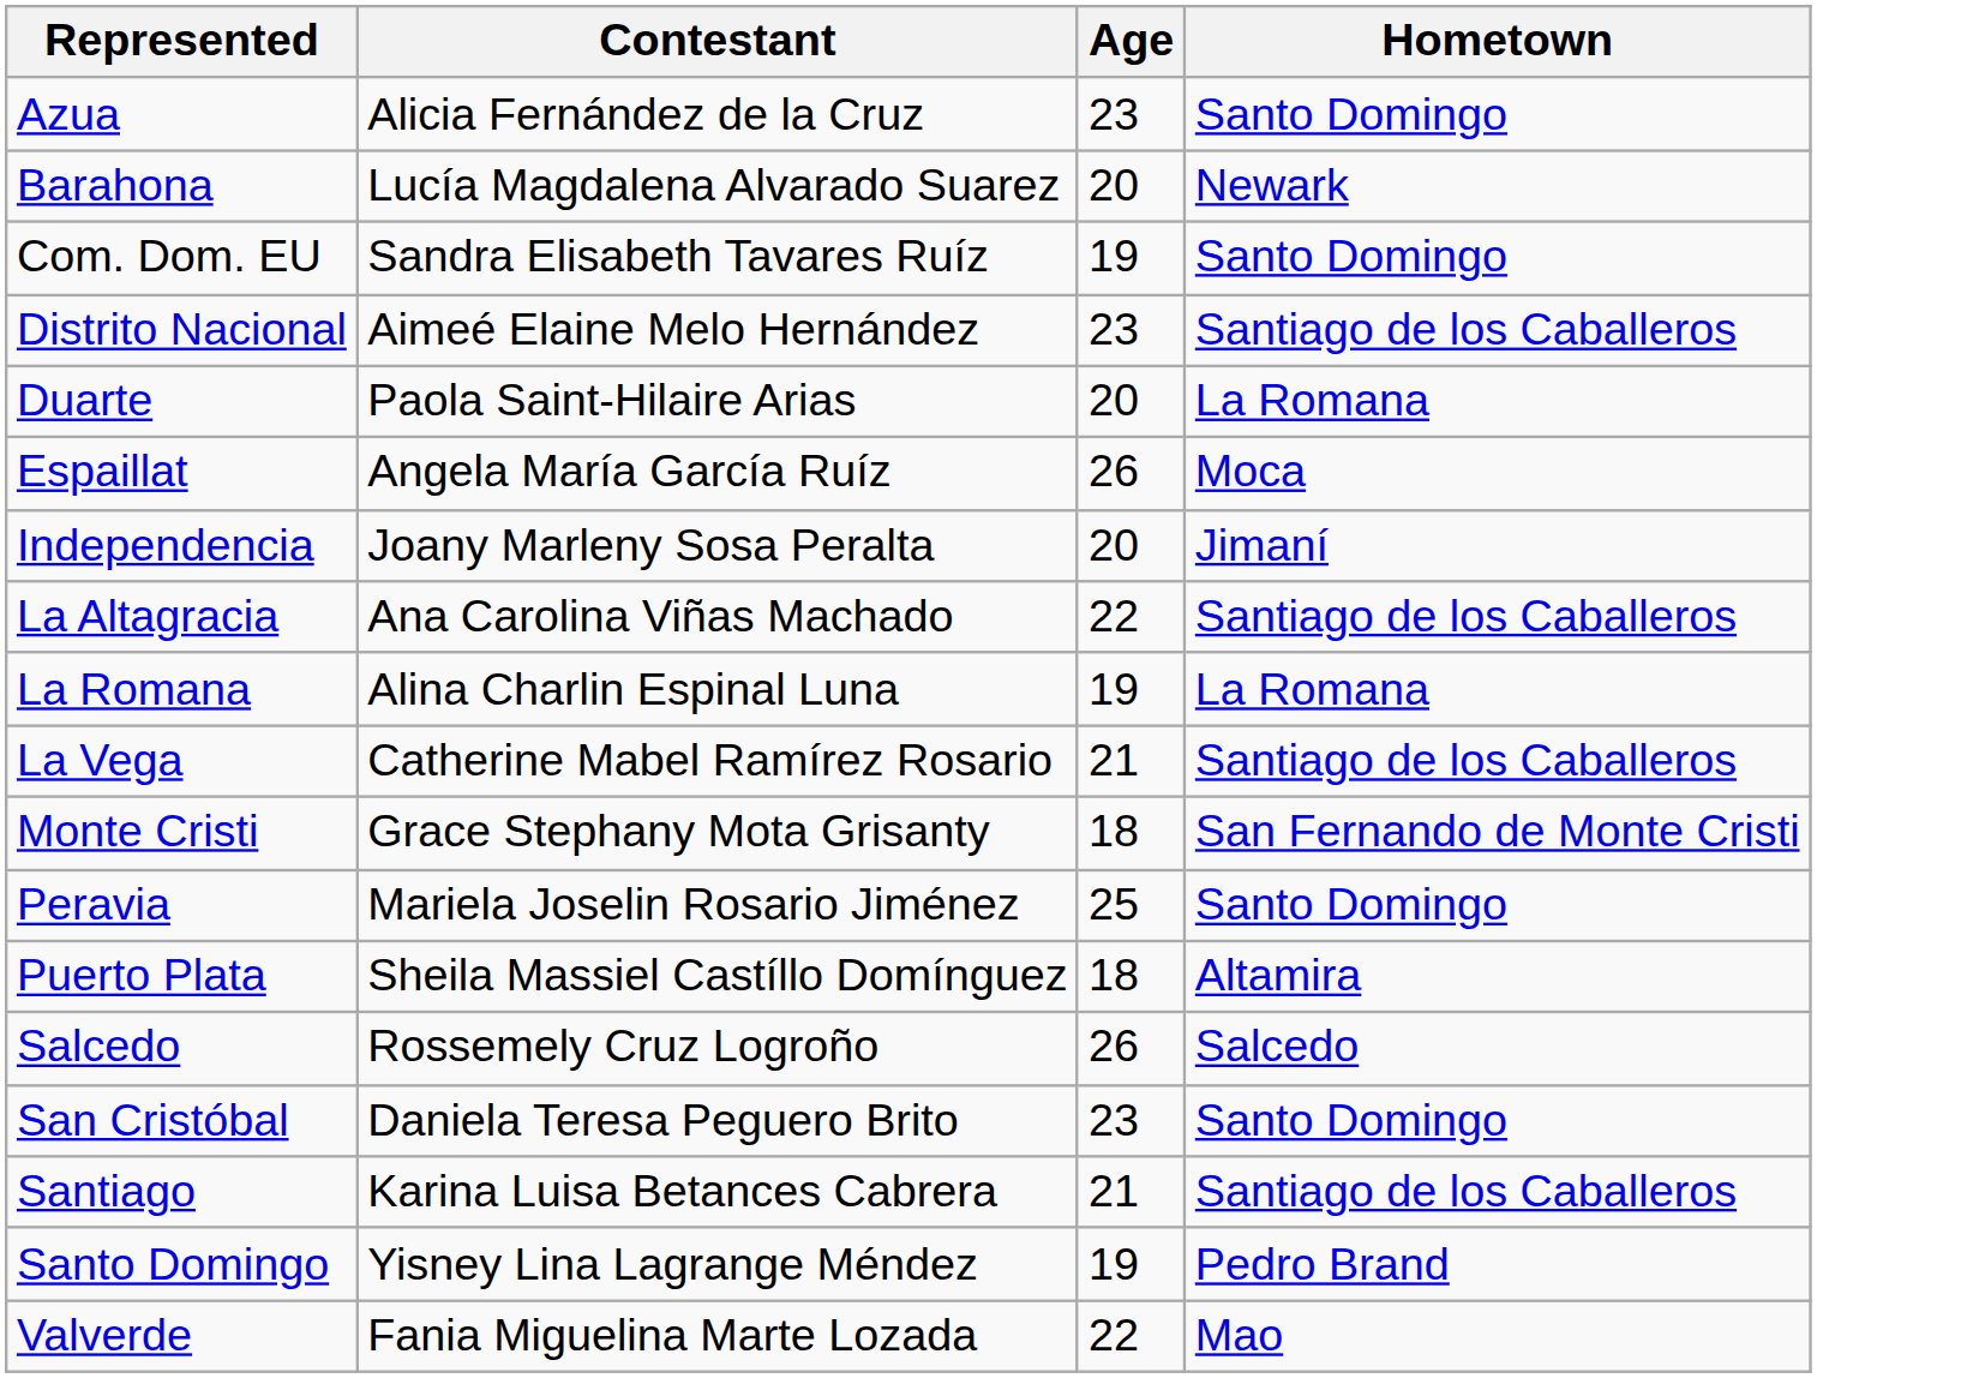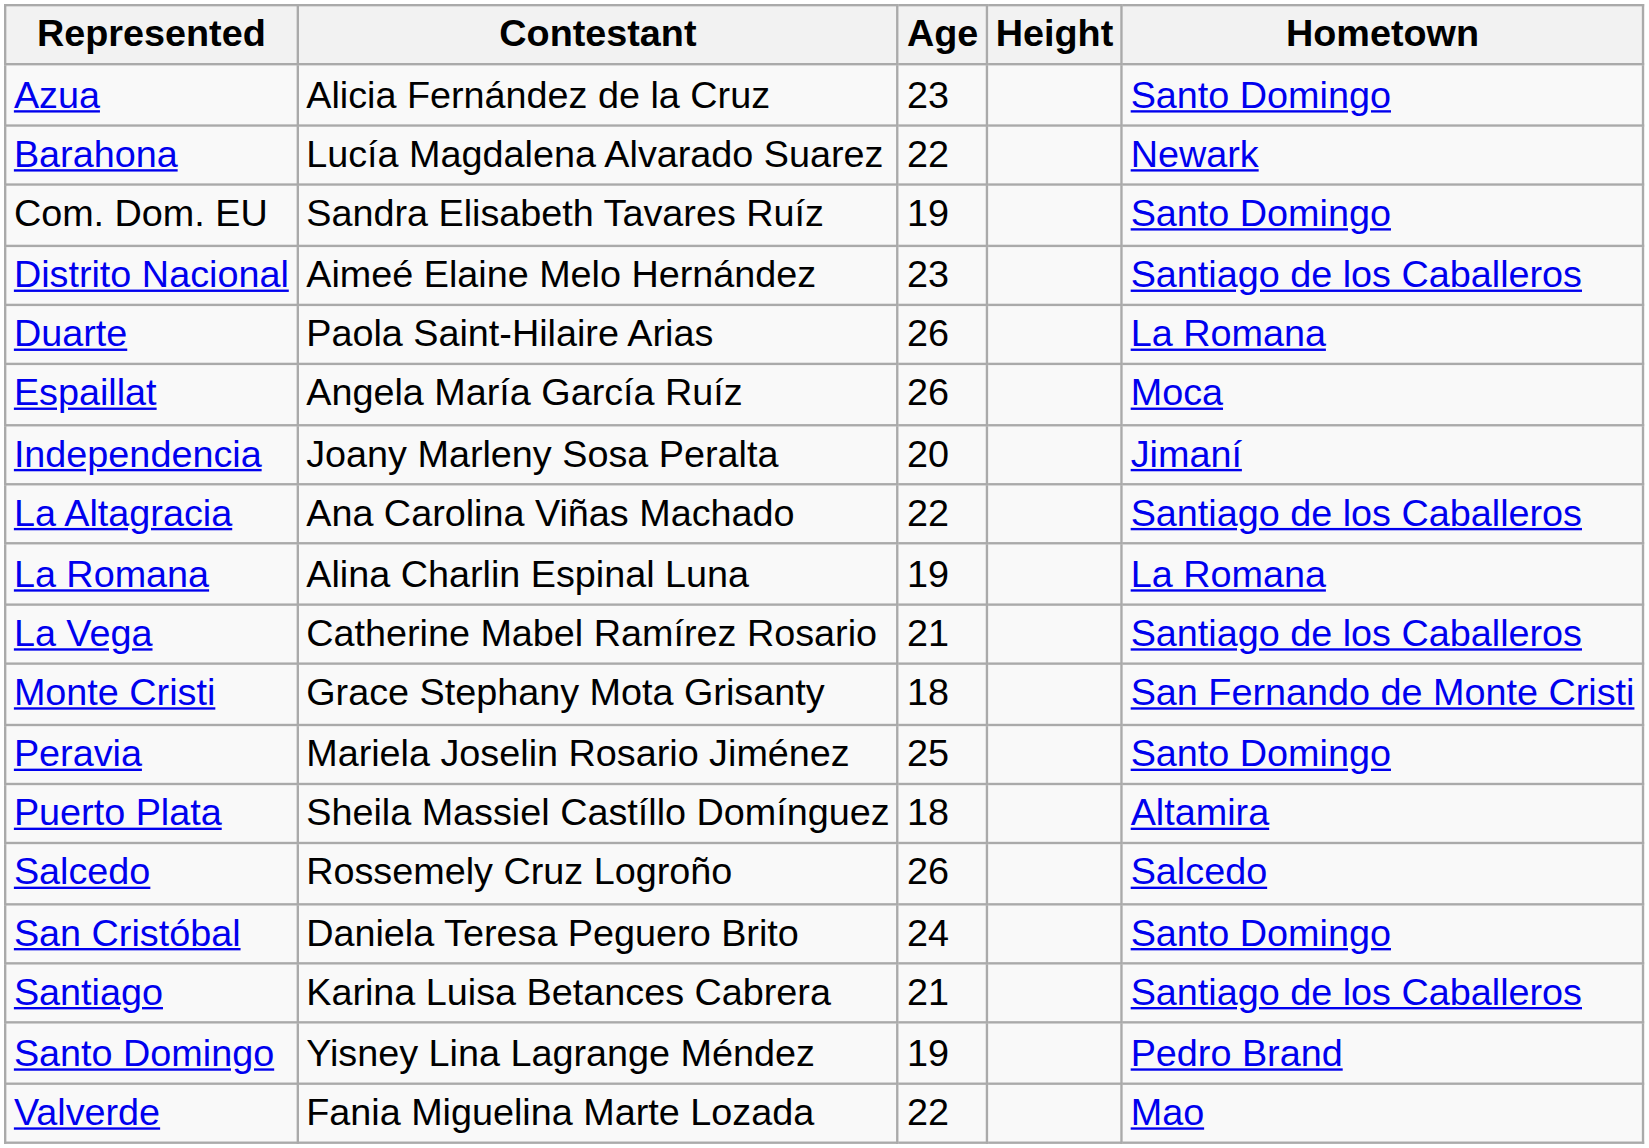+ column: Height
Barahona | Age: 20 -> 22
Duarte | Age: 20 -> 26
San Cristóbal | Age: 23 -> 24
